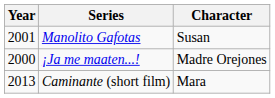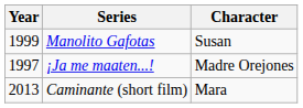Manolito Gafotas | Year: 2001 -> 1999
¡Ja me maaten...! | Year: 2000 -> 1997
